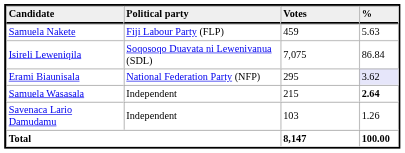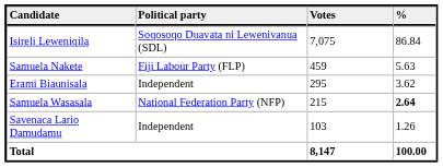rows swapped: Isireli Leweniqila <-> Samuela Nakete
Erami Biaunisala | Political party: National Federation Party (NFP) -> Independent
Erami Biaunisala | %: lavender background -> no background
Samuela Wasasala | Political party: Independent -> National Federation Party (NFP)
